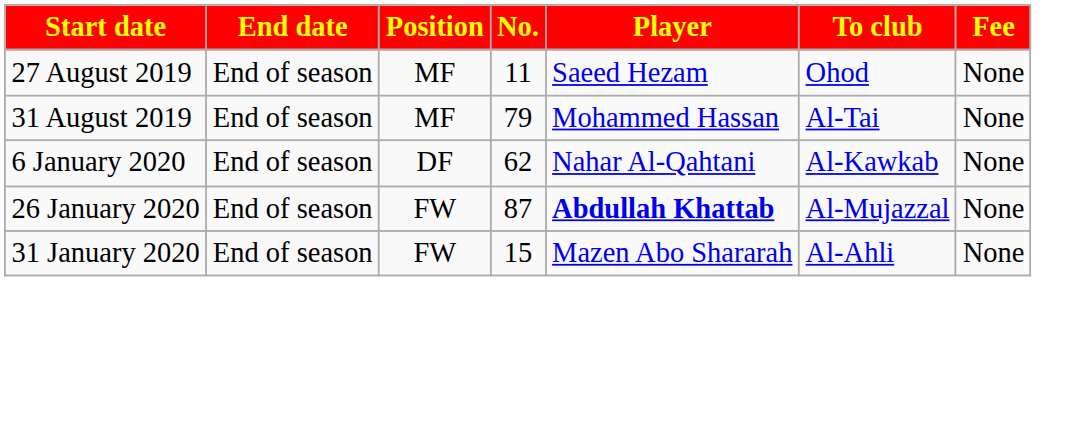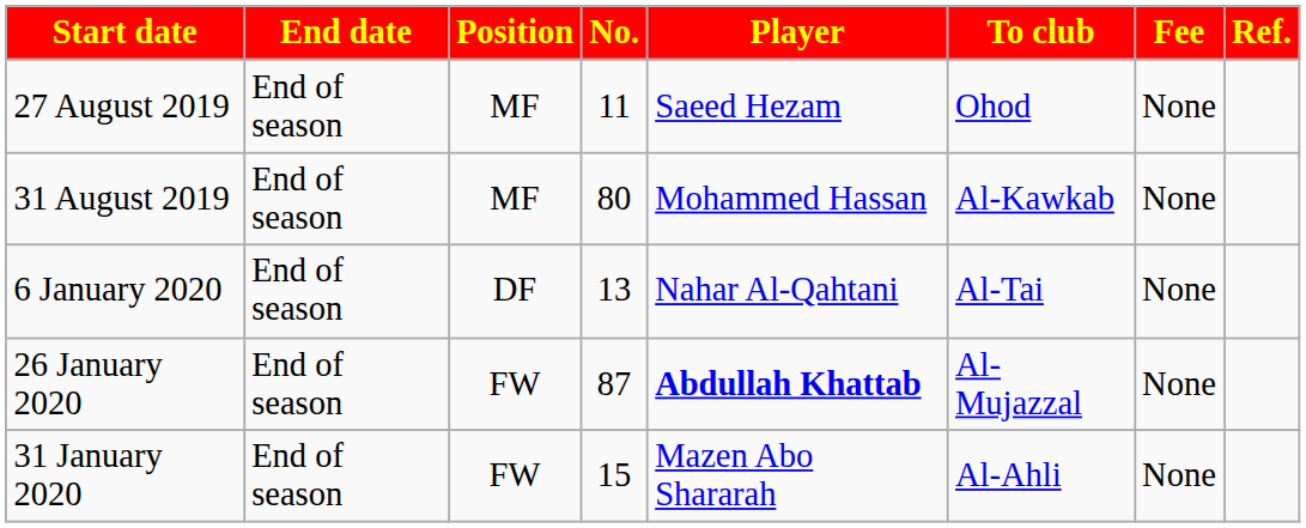+ column: Ref.
31 August 2019 | No.: 79 -> 80
31 August 2019 | To club: Al-Tai -> Al-Kawkab
6 January 2020 | No.: 62 -> 13
6 January 2020 | To club: Al-Kawkab -> Al-Tai
